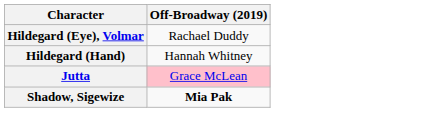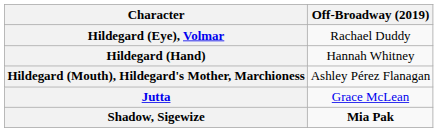+ row: Hildegard (Mouth), Hildegard's Mother, Marchioness | Ashley Pérez Flanagan
Jutta | Off-Broadway (2019): pink background -> no background
